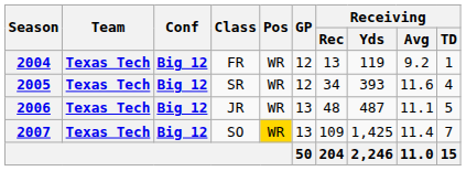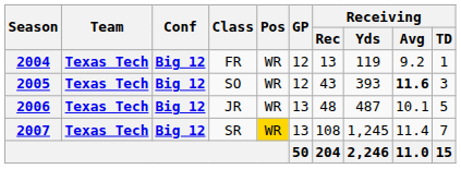2005 | Class: SR -> SO
2005 | Receiving / Rec: 34 -> 43
2005 | Receiving / Avg: normal -> bold
2005 | Receiving / TD: 4 -> 3
2006 | Receiving / Avg: 11.1 -> 10.1
2007 | Class: SO -> SR
2007 | Receiving / Rec: 109 -> 108
2007 | Receiving / Yds: 1,425 -> 1,245
